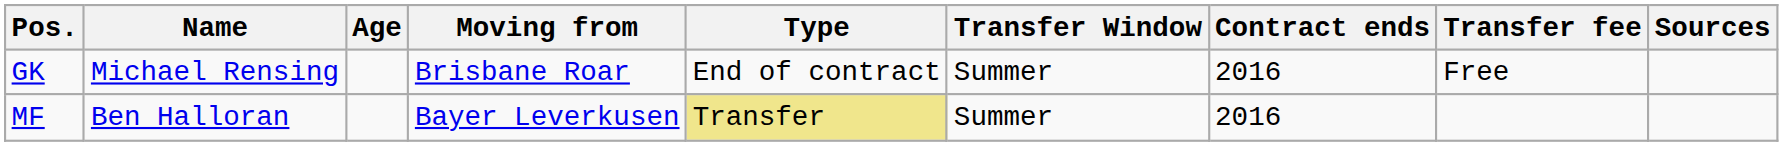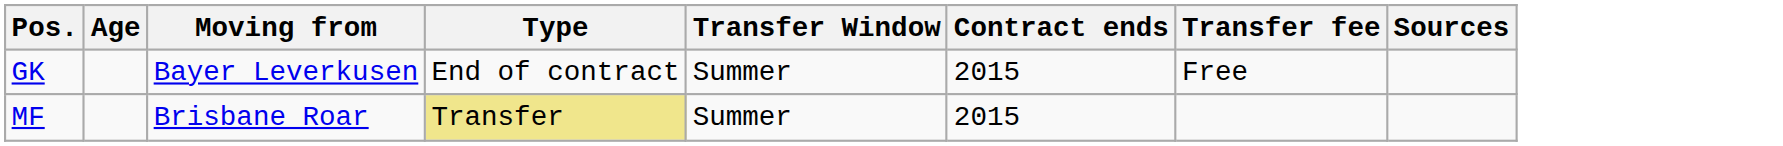- column: Name | Michael Rensing | Ben Halloran
GK | Moving from: Brisbane Roar -> Bayer Leverkusen
GK | Contract ends: 2016 -> 2015
MF | Moving from: Bayer Leverkusen -> Brisbane Roar
MF | Contract ends: 2016 -> 2015
